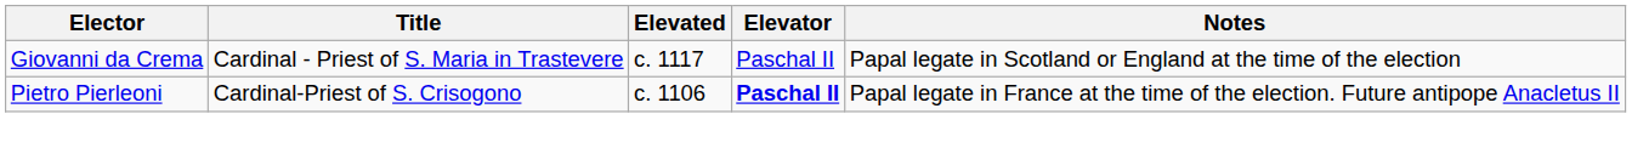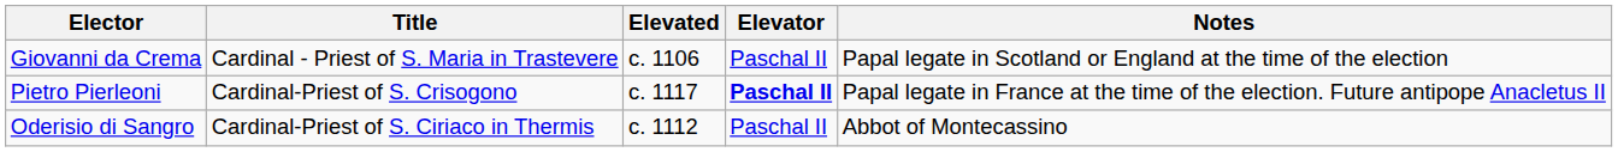Giovanni da Crema | Elevated: c. 1117 -> c. 1106
Pietro Pierleoni | Elevated: c. 1106 -> c. 1117
+ row: Oderisio di Sangro | Cardinal-Priest of S. Ciriaco in Thermis | c. 1112 | Paschal II | Abbot of Montecassino
